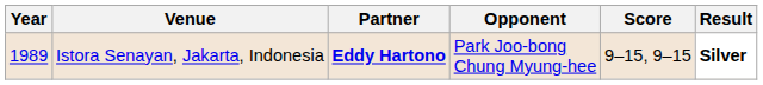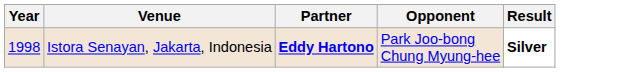- column: Score | 9–15, 9–15
Istora Senayan, Jakarta, Indonesia | Year: 1989 -> 1998
